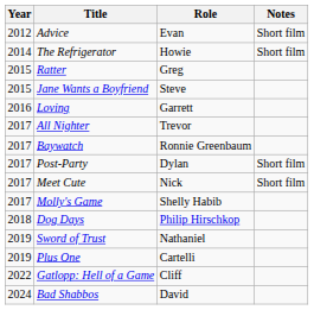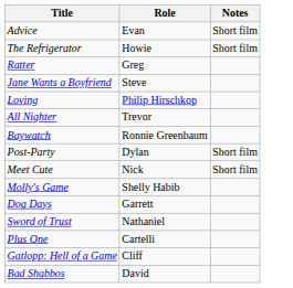- column: Year | 2012 | 2014 | 2015 | 2015 | 2016 | 2017 | 2017 | 2017 | 2017 | 2017 | 2018 | 2019 | 2019 | 2022 | 2024
Loving | Role: Garrett -> Philip Hirschkop
Dog Days | Role: Philip Hirschkop -> Garrett
